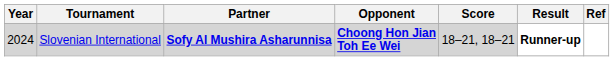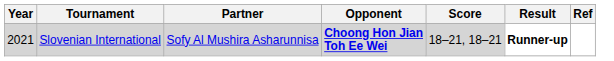Slovenian International | Year: 2024 -> 2021
Slovenian International | Partner: bold -> normal
